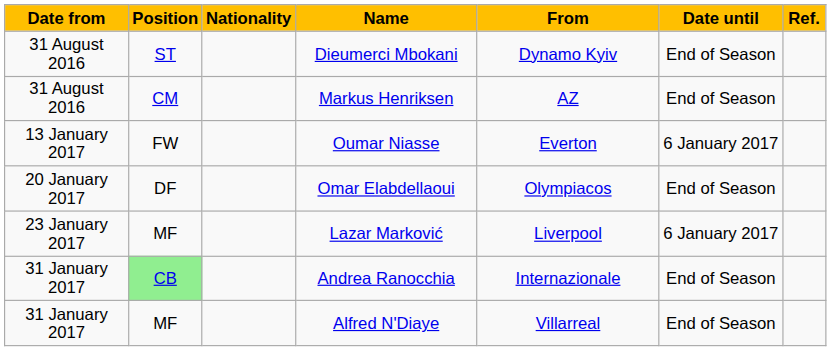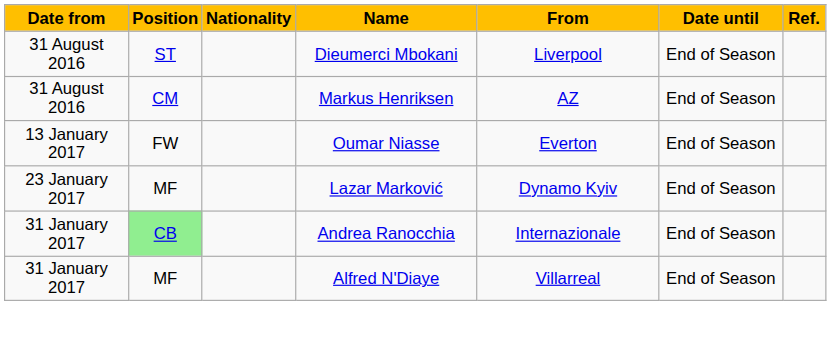Dieumerci Mbokani | From: Dynamo Kyiv -> Liverpool
Oumar Niasse | Date until: 6 January 2017 -> End of Season
- row: 20 January 2017 | DF | Omar Elabdellaoui | Olympiacos | End of Season
Lazar Marković | From: Liverpool -> Dynamo Kyiv
Lazar Marković | Date until: 6 January 2017 -> End of Season
